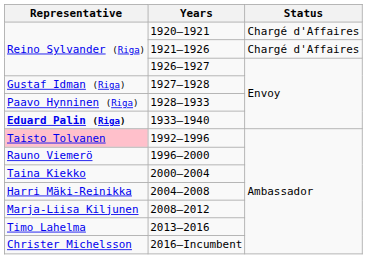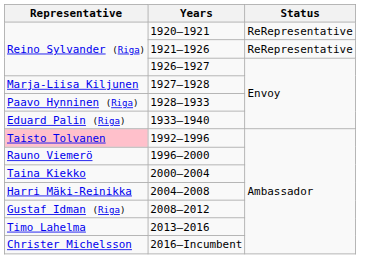1920–1921 | Status: Chargé d'Affaires -> ReRepresentative
1921–1926 | Status: Chargé d'Affaires -> ReRepresentative
1927–1928 | Representative: Gustaf Idman (Riga) -> Marja-Liisa Kiljunen
1933–1940 | Representative: bold -> normal
2008–2012 | Representative: Marja-Liisa Kiljunen -> Gustaf Idman (Riga)
